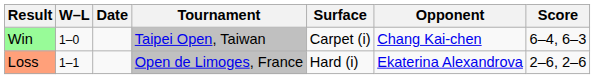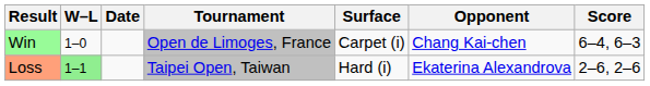Win | Tournament: Taipei Open, Taiwan -> Open de Limoges, France
Loss | W–L: no background -> lightgreen background
Loss | Tournament: Open de Limoges, France -> Taipei Open, Taiwan
